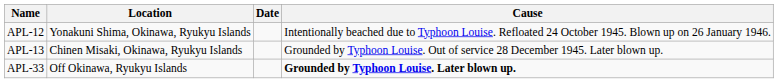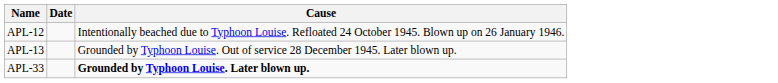- column: Location | Yonakuni Shima, Okinawa, Ryukyu Islands | Chinen Misaki, Okinawa, Ryukyu Islands | Off Okinawa, Ryukyu Islands
